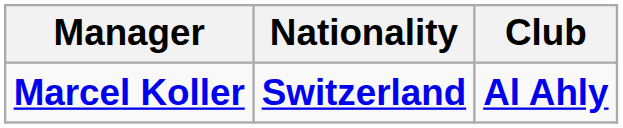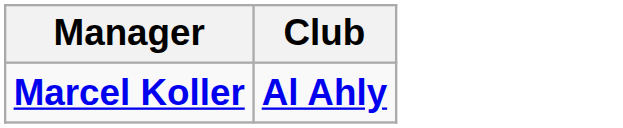- column: Nationality | Switzerland
